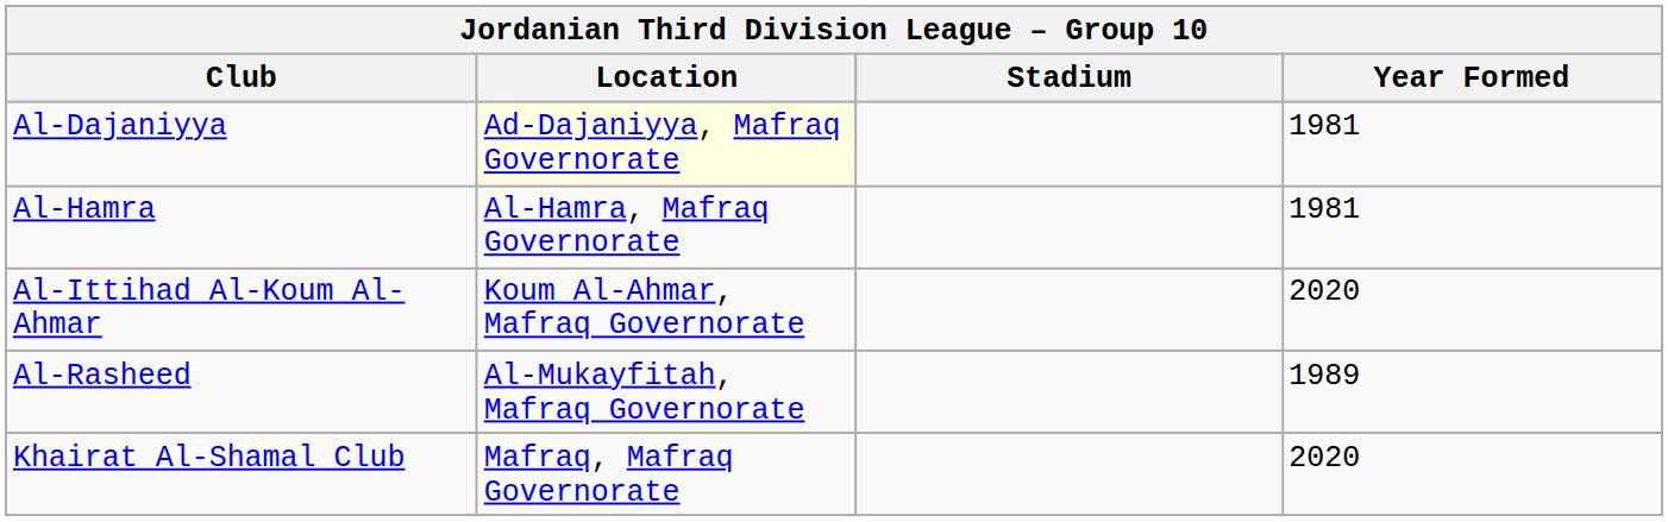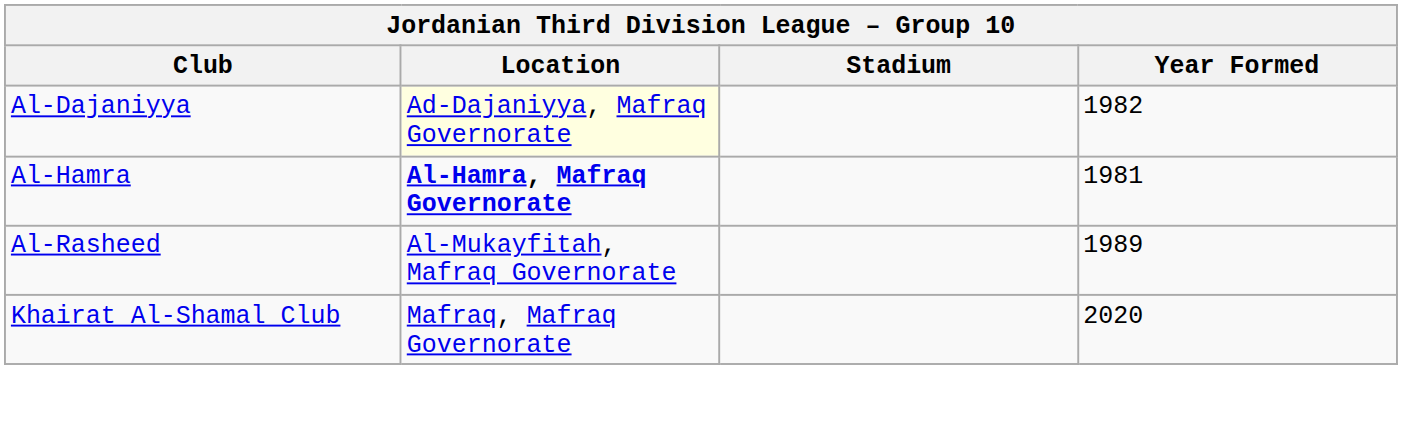Al-Dajaniyya | Year Formed: 1981 -> 1982
Al-Hamra | Location: normal -> bold
- row: Al-Ittihad Al-Koum Al-Ahmar | Koum Al-Ahmar, Mafraq Governorate | 2020
